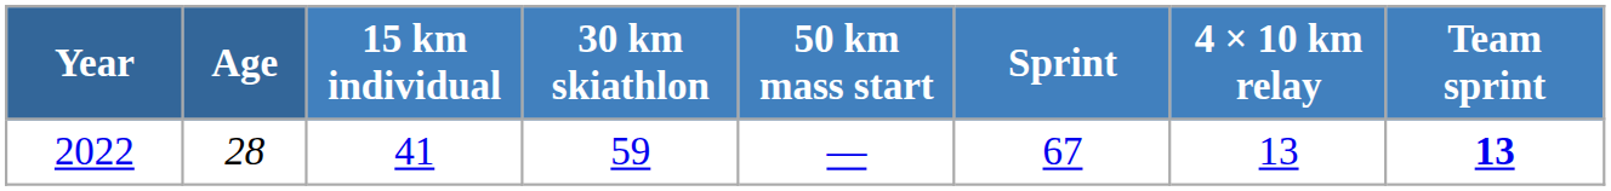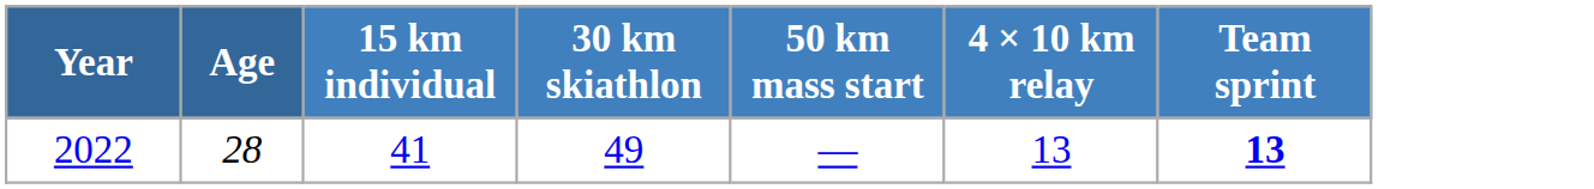- column: Sprint | 67
2022 | 30 km skiathlon: 59 -> 49
